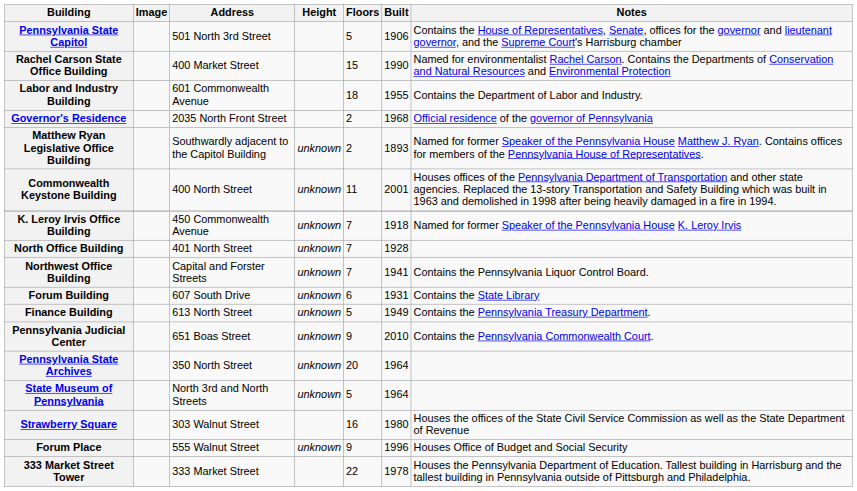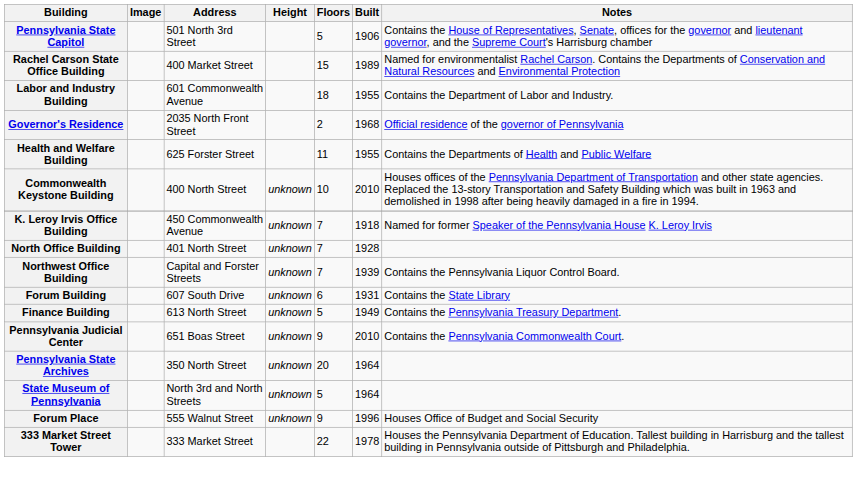Rachel Carson State Office Building | Built: 1990 -> 1989
+ row: Health and Welfare Building | 625 Forster Street | 11 | 1955 | Contains the Departments of Health and Public Welfare
- row: Matthew Ryan Legislative Office Building | Southwardly adjacent to the Capitol Building | unknown | 2 | 1893 | Named for former Speaker of the Pennsylvania House Matthew J. Ryan. Contains offices for members of the Pennsylvania House of Representatives.
Commonwealth Keystone Building | Floors: 11 -> 10
Commonwealth Keystone Building | Built: 2001 -> 2010
Northwest Office Building | Built: 1941 -> 1939
- row: Strawberry Square | 303 Walnut Street | 16 | 1980 | Houses the offices of the State Civil Service Commission as well as the State Department of Revenue
